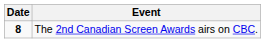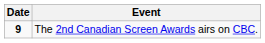The 2nd Canadian Screen Awards airs on CBC. | Date: 8 -> 9
